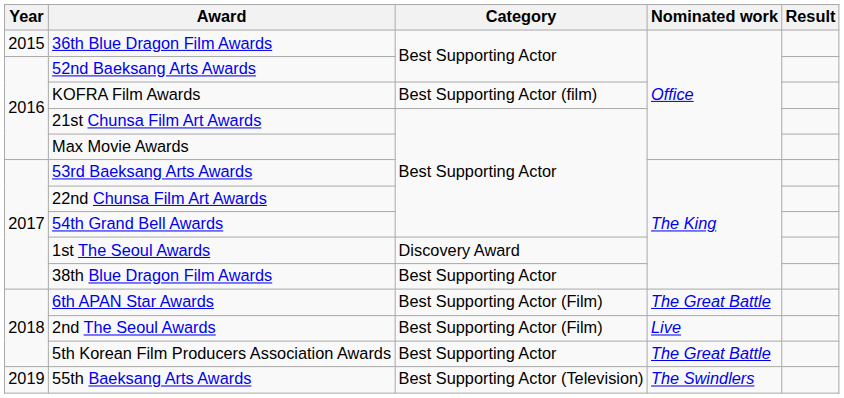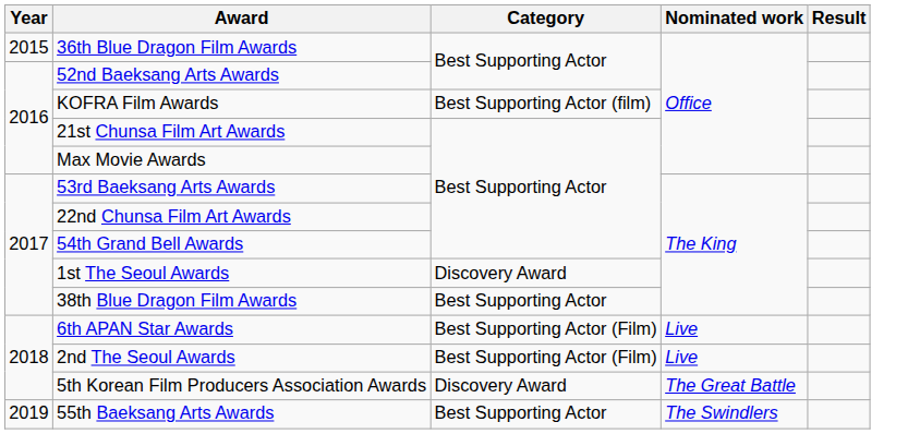6th APAN Star Awards | Nominated work: The Great Battle -> Live
5th Korean Film Producers Association Awards | Category: Best Supporting Actor -> Discovery Award
55th Baeksang Arts Awards | Category: Best Supporting Actor (Television) -> Best Supporting Actor
